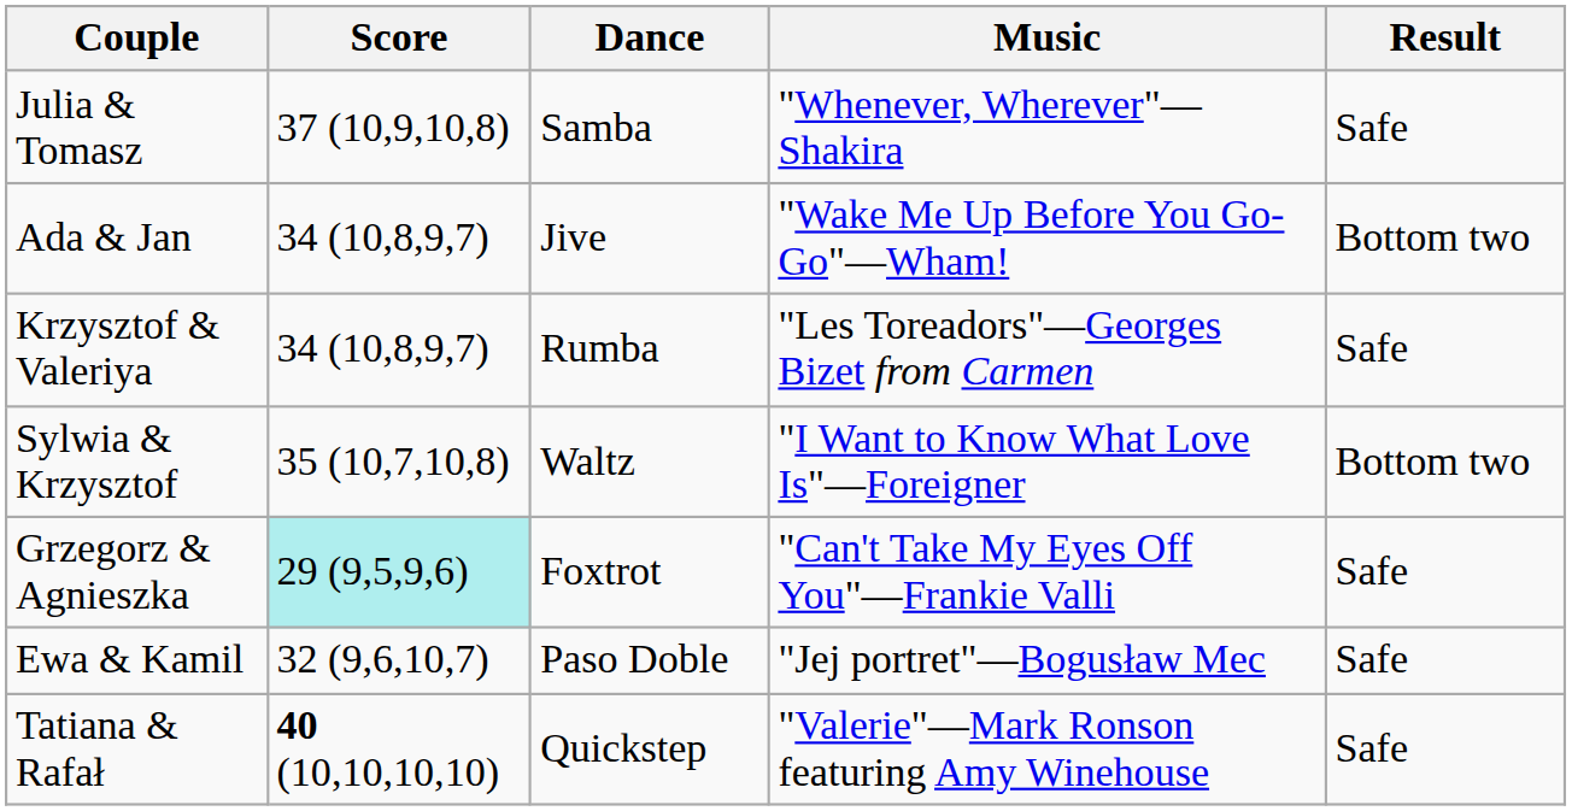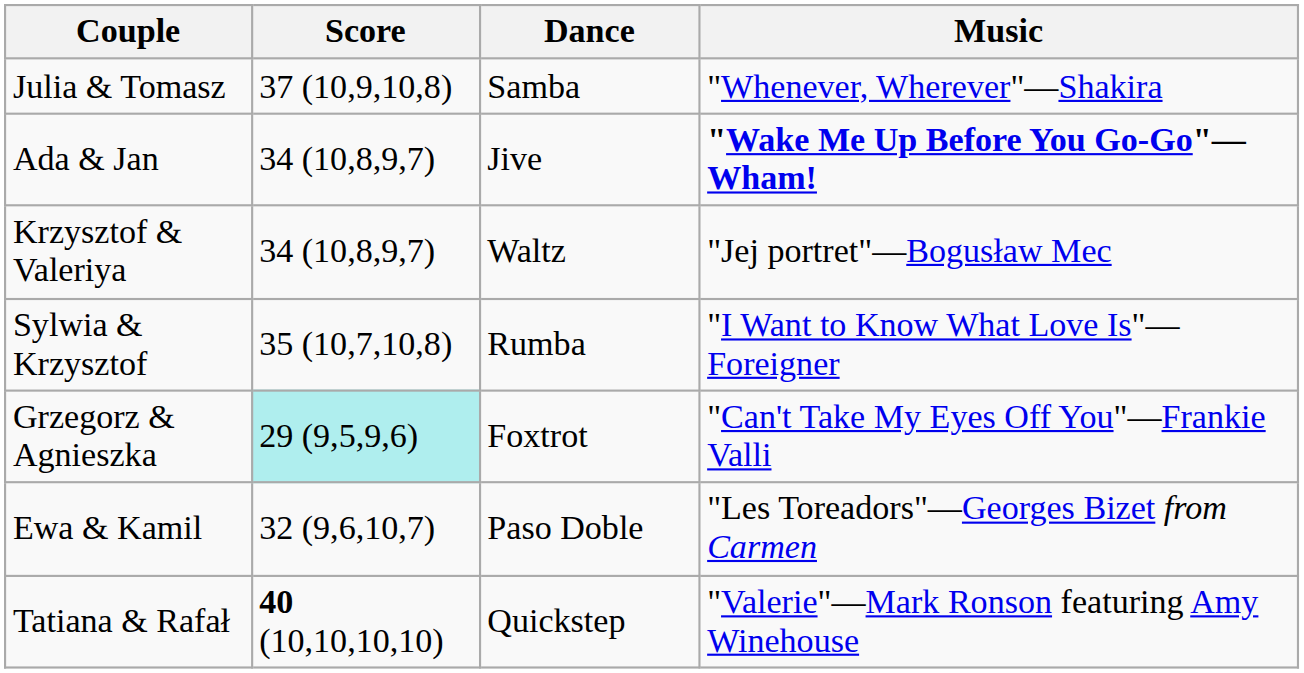- column: Result | Safe | Bottom two | Safe | Bottom two | Safe | Safe | Safe
Ada & Jan | Music: normal -> bold
Krzysztof & Valeriya | Dance: Rumba -> Waltz
Krzysztof & Valeriya | Music: "Les Toreadors"—Georges Bizet from Carmen -> "Jej portret"—Bogusław Mec
Sylwia & Krzysztof | Dance: Waltz -> Rumba
Ewa & Kamil | Music: "Jej portret"—Bogusław Mec -> "Les Toreadors"—Georges Bizet from Carmen
